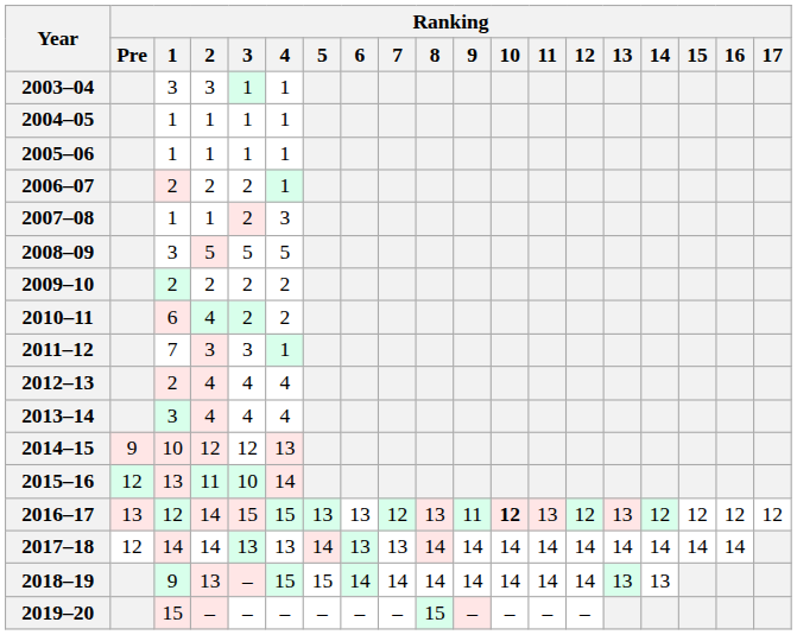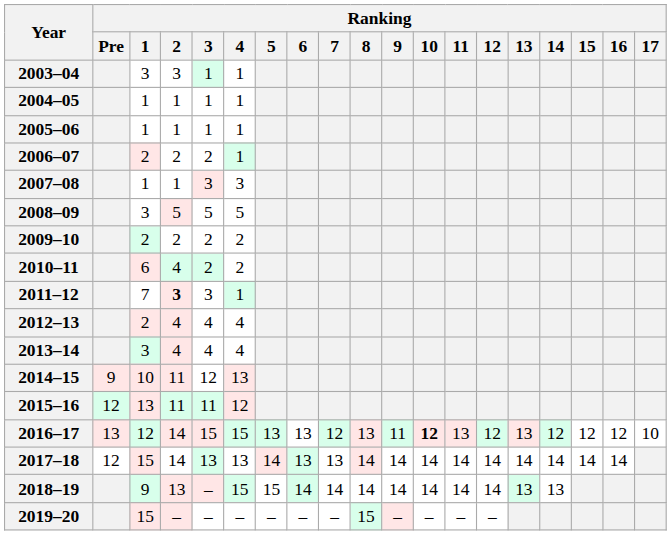2007–08 | Ranking / 3: 2 -> 3
2011–12 | Ranking / 2: normal -> bold
2014–15 | Ranking / 2: 12 -> 11
2015–16 | Ranking / 3: 10 -> 11
2015–16 | Ranking / 4: 14 -> 12
2016–17 | Ranking / 17: 12 -> 10
2017–18 | Ranking / 1: 14 -> 15
